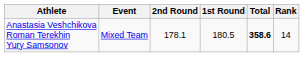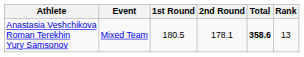columns swapped: 1st Round <-> 2nd Round
Anastasia Veshchikova Roman Terekhin Yury Samsonov | Rank: 14 -> 13
